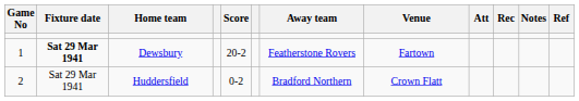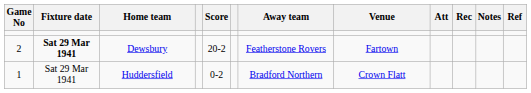Dewsbury | Game No: 1 -> 2
Huddersfield | Game No: 2 -> 1
